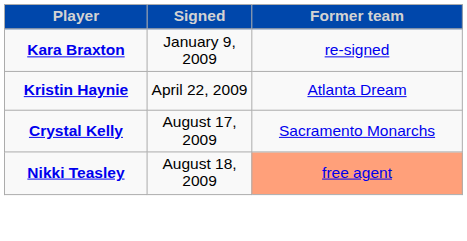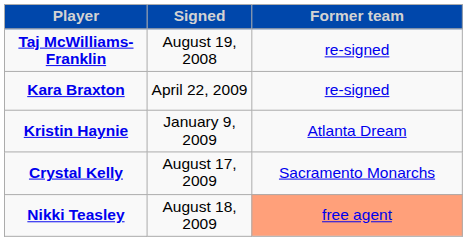+ row: Taj McWilliams-Franklin | August 19, 2008 | re-signed
Kara Braxton | Signed: January 9, 2009 -> April 22, 2009
Kristin Haynie | Signed: April 22, 2009 -> January 9, 2009
